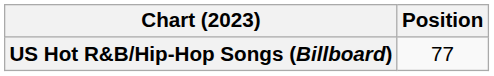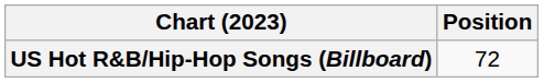US Hot R&B/Hip-Hop Songs (Billboard) | Position: 77 -> 72
